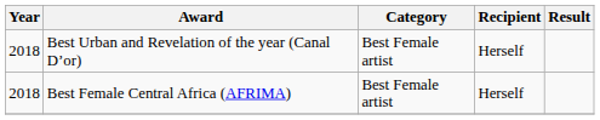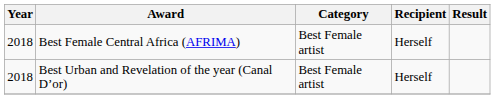rows swapped: Best Female Central Africa (AFRIMA) <-> Best Urban and Revelation of the year (Canal D’or)
